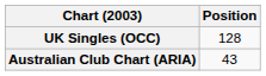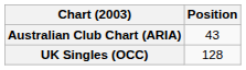rows swapped: Australian Club Chart (ARIA) <-> UK Singles (OCC)
